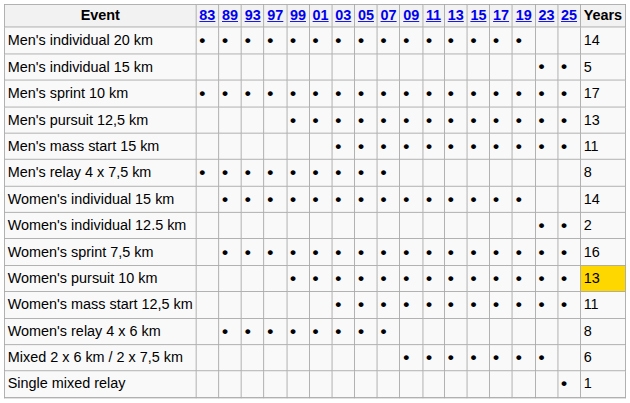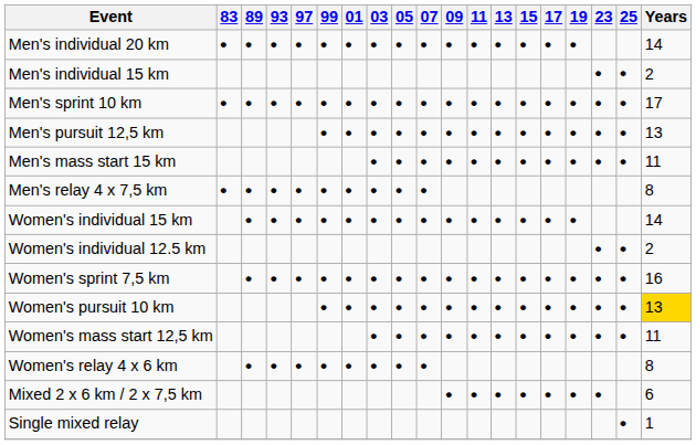Men's individual 15 km | Years: 5 -> 2
